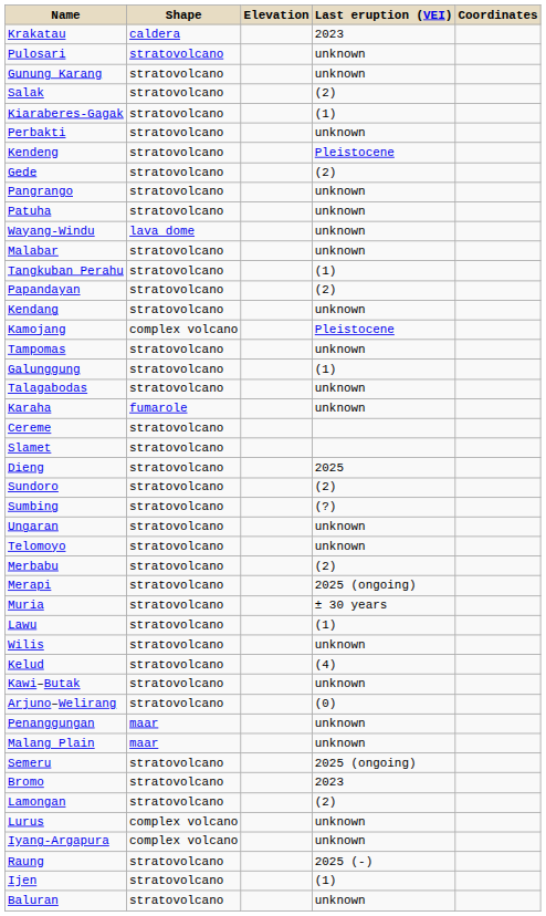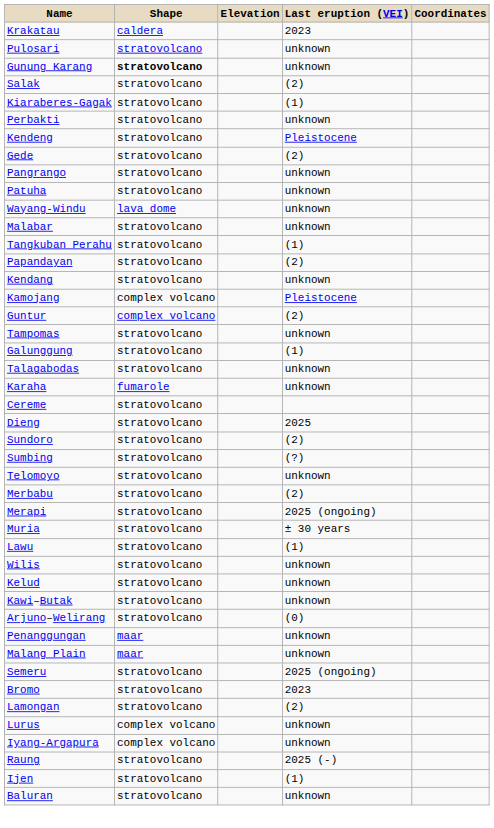Gunung Karang | Shape: normal -> bold
+ row: Guntur | complex volcano | (2)
- row: Slamet | stratovolcano
- row: Ungaran | stratovolcano | unknown
Kelud | Last eruption (VEI): (4) -> unknown
